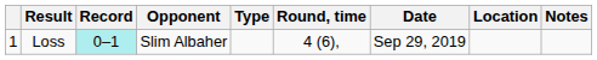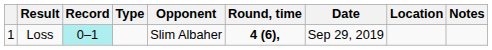columns swapped: Opponent <-> Type
Loss | Round, time: normal -> bold
